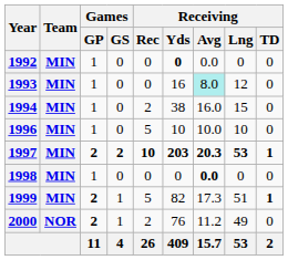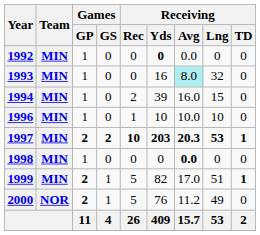1993 | Receiving / Lng: 12 -> 32
1994 | Receiving / Yds: 38 -> 39
1996 | Receiving / Rec: 5 -> 1
1999 | Receiving / Avg: 17.3 -> 17.0
2000 | Receiving / Rec: 2 -> 5
